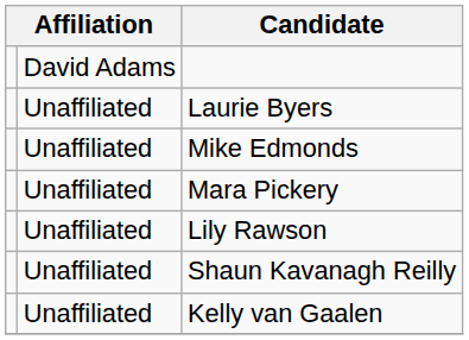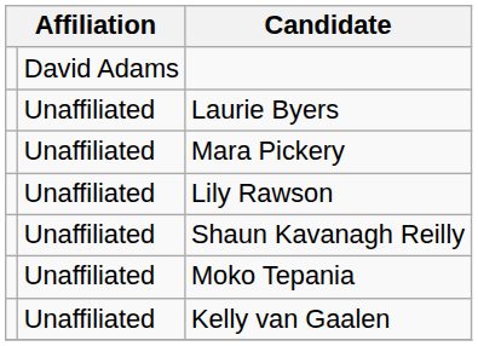- row: Unaffiliated | Mike Edmonds
+ row: Unaffiliated | Moko Tepania
